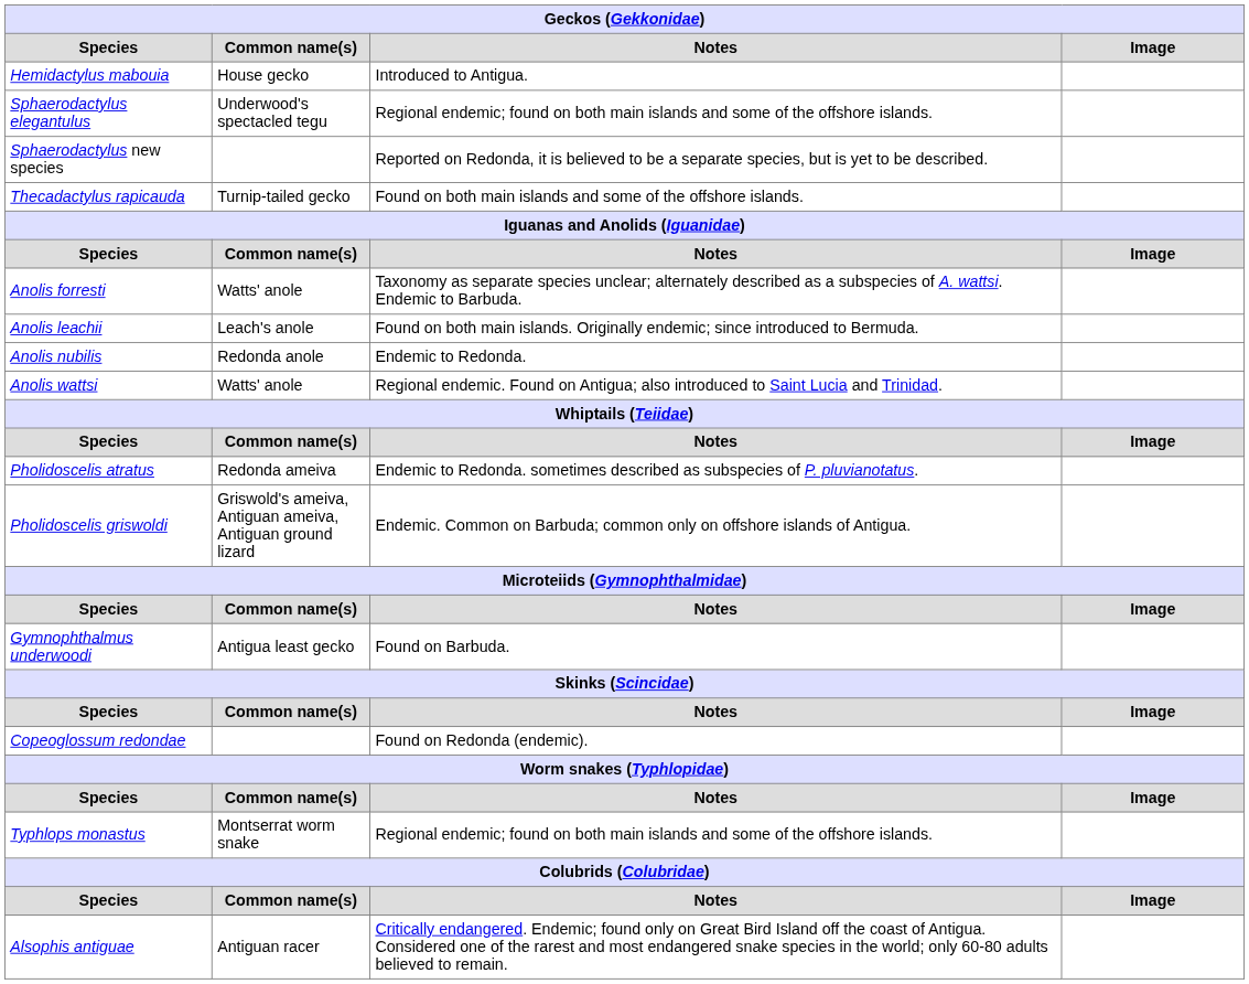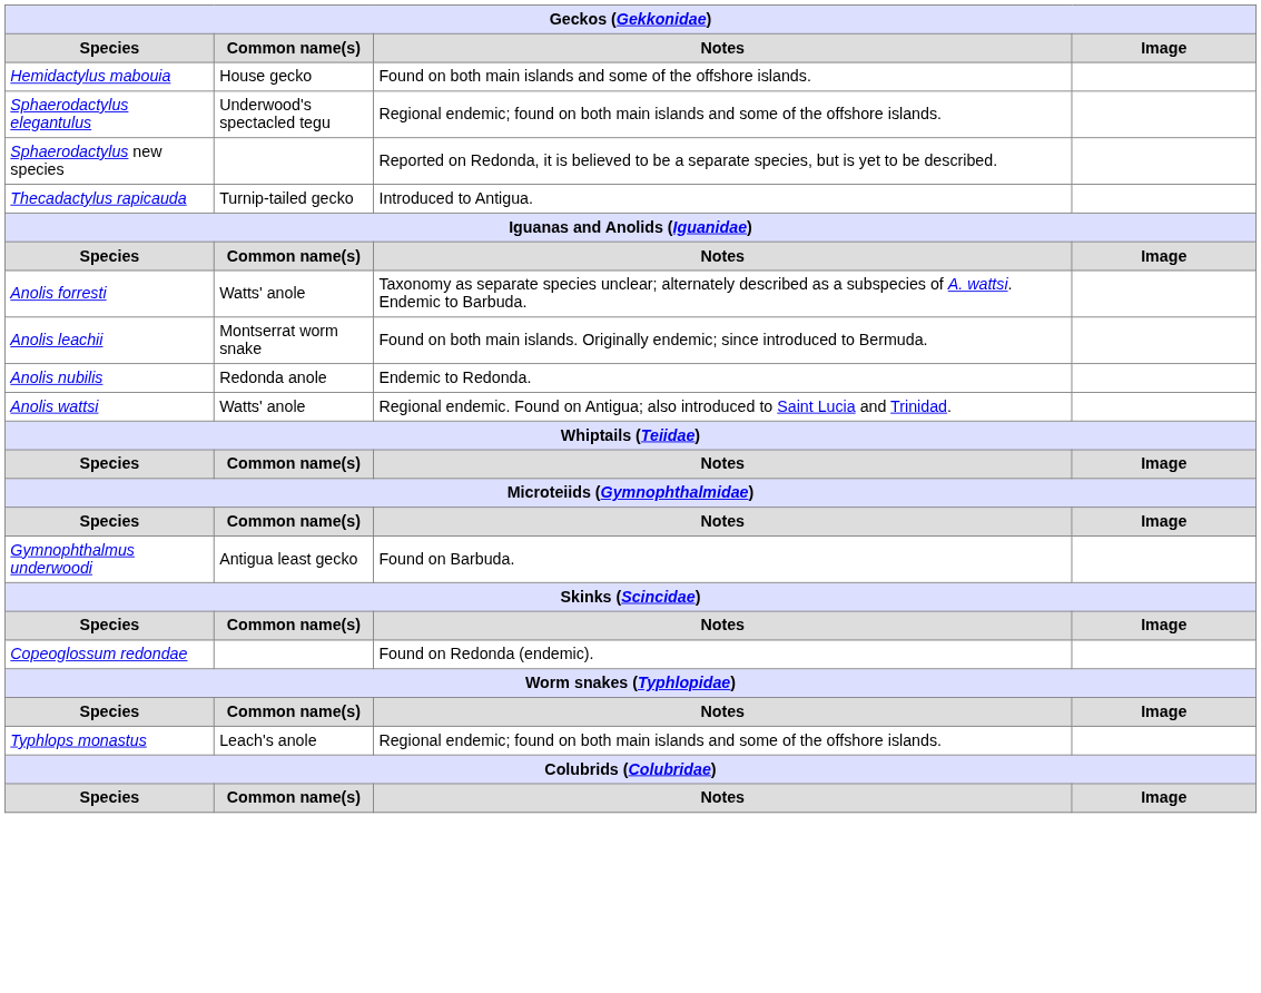Hemidactylus mabouia | Notes: Introduced to Antigua. -> Found on both main islands and some of the offshore islands.
Thecadactylus rapicauda | Notes: Found on both main islands and some of the offshore islands. -> Introduced to Antigua.
Anolis leachii | Common name(s): Leach's anole -> Montserrat worm snake
- row: Pholidoscelis atratus | Redonda ameiva | Endemic to Redonda. sometimes described as subspecies of P. pluvianotatus.
- row: Pholidoscelis griswoldi | Griswold's ameiva, Antiguan ameiva, Antiguan ground lizard | Endemic. Common on Barbuda; common only on offshore islands of Antigua.
Typhlops monastus | Common name(s): Montserrat worm snake -> Leach's anole
- row: Alsophis antiguae | Antiguan racer | Critically endangered. Endemic; found only on Great Bird Island off the coast of Antigua. Considered one of the rarest and most endangered snake species in the world; only 60-80 adults believed to remain.
